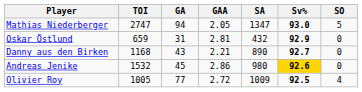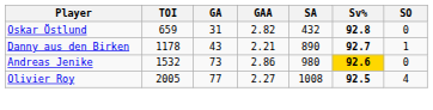- row: Mathias Niederberger | 2747 | 94 | 2.05 | 1347 | 93.0 | 5
Oskar Östlund | GAA: 2.81 -> 2.82
Oskar Östlund | Sv%: 92.9 -> 92.8
Danny aus den Birken | TOI: 1168 -> 1178
Danny aus den Birken | SO: 0 -> 1
Andreas Jenike | GA: 45 -> 73
Olivier Roy | TOI: 1005 -> 2005
Olivier Roy | GAA: 2.72 -> 2.27
Olivier Roy | SA: 1009 -> 1008
